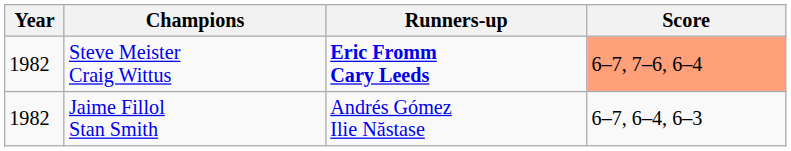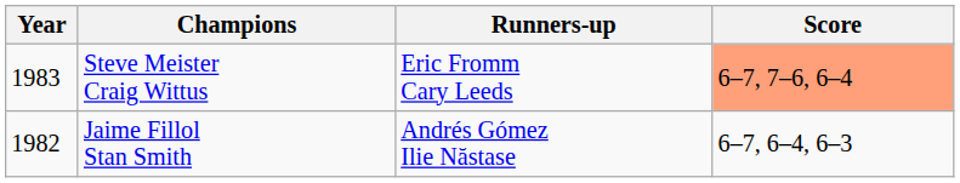Steve Meister Craig Wittus | Year: 1982 -> 1983
Steve Meister Craig Wittus | Runners-up: bold -> normal
